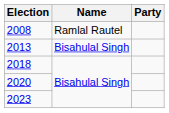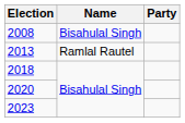2008 | Name: Ramlal Rautel -> Bisahulal Singh
2013 | Name: Bisahulal Singh -> Ramlal Rautel
